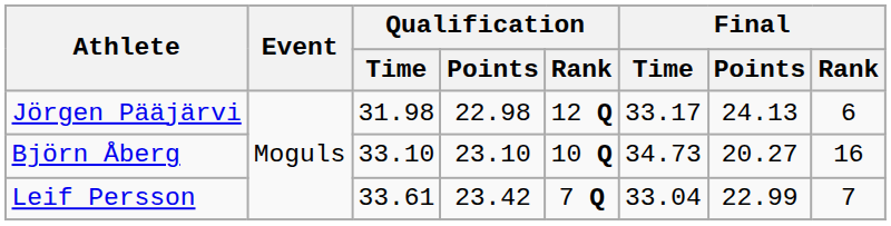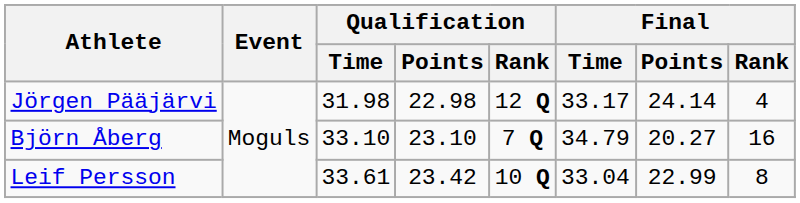Jörgen Pääjärvi | Final / Points: 24.13 -> 24.14
Jörgen Pääjärvi | Final / Rank: 6 -> 4
Björn Åberg | Qualification / Rank: 10 Q -> 7 Q
Björn Åberg | Final / Time: 34.73 -> 34.79
Leif Persson | Qualification / Rank: 7 Q -> 10 Q
Leif Persson | Final / Rank: 7 -> 8
